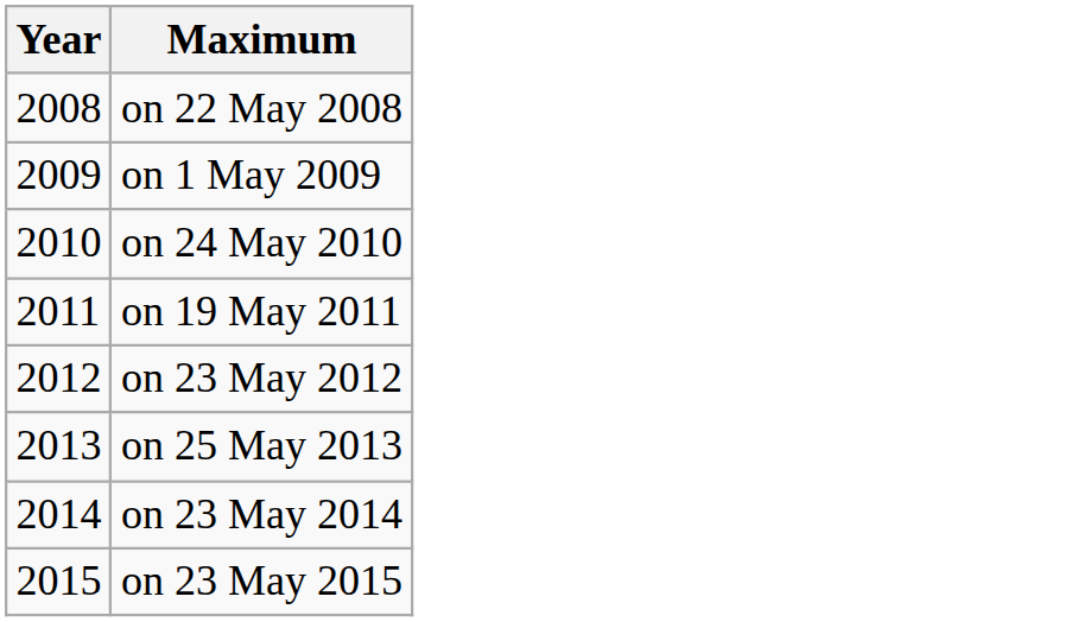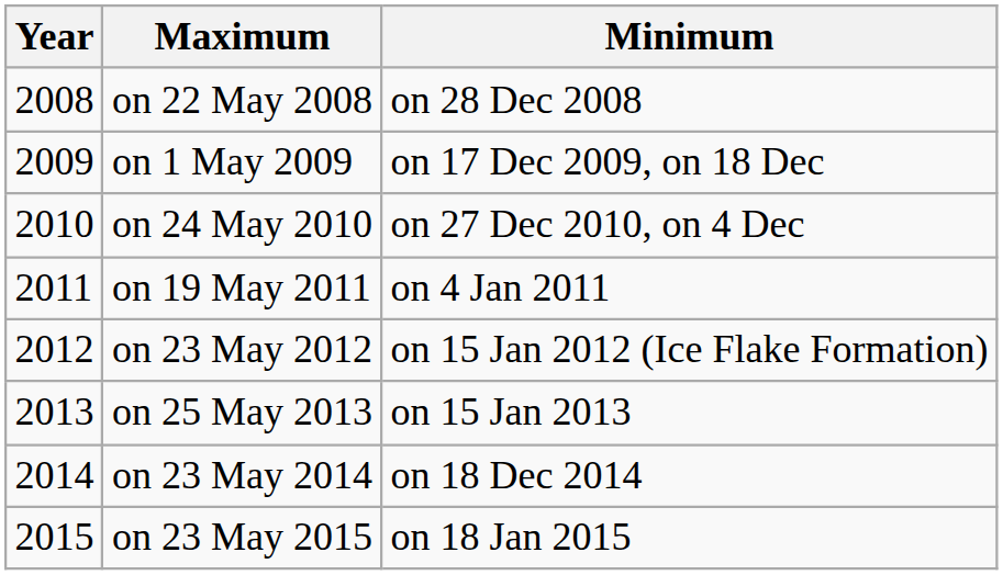+ column: Minimum | on 28 Dec 2008 | on 17 Dec 2009, on 18 Dec | on 27 Dec 2010, on 4 Dec | on 4 Jan 2011 | on 15 Jan 2012 (Ice Flake Formation) | on 15 Jan 2013 | on 18 Dec 2014 | on 18 Jan 2015
